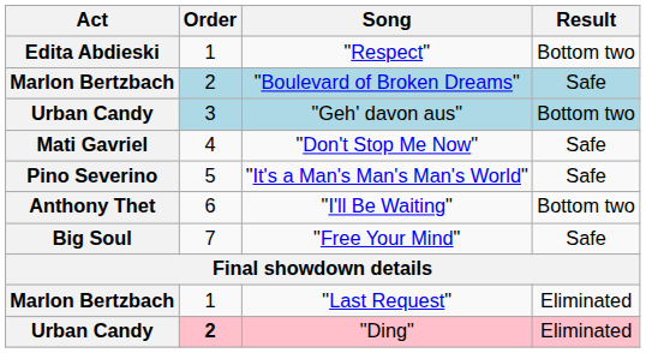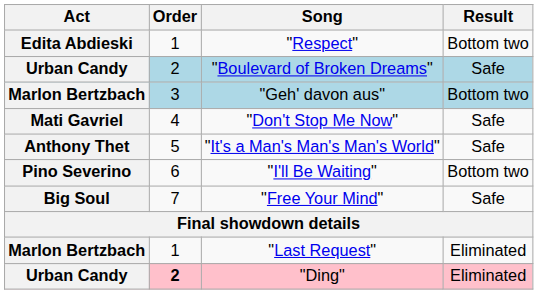"Boulevard of Broken Dreams" | Act: Marlon Bertzbach -> Urban Candy
"Geh' davon aus" | Act: Urban Candy -> Marlon Bertzbach
"It's a Man's Man's Man's World" | Act: Pino Severino -> Anthony Thet
"I'll Be Waiting" | Act: Anthony Thet -> Pino Severino
